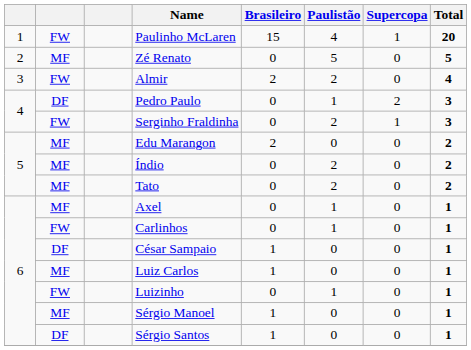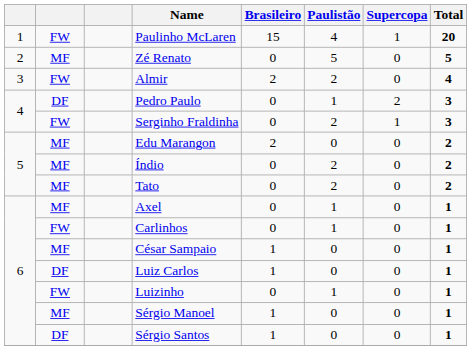César Sampaio | column 2: DF -> MF
Luiz Carlos | column 2: MF -> DF
